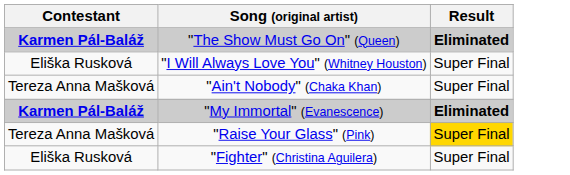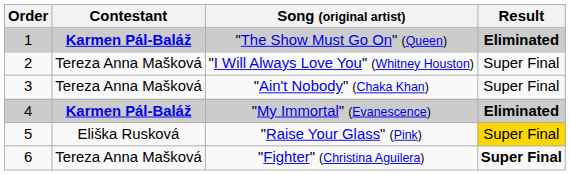+ column: Order | 1 | 2 | 3 | 4 | 5 | 6
"I Will Always Love You" (Whitney Houston) | Contestant: Eliška Rusková -> Tereza Anna Mašková
"Raise Your Glass" (Pink) | Contestant: Tereza Anna Mašková -> Eliška Rusková
"Fighter" (Christina Aguilera) | Contestant: Eliška Rusková -> Tereza Anna Mašková
"Fighter" (Christina Aguilera) | Result: normal -> bold
